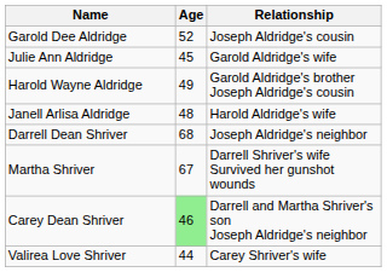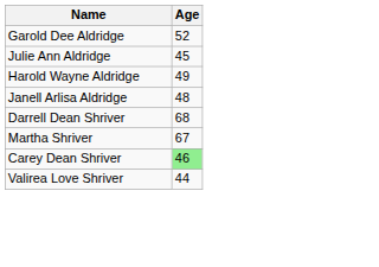- column: Relationship | Joseph Aldridge's cousin | Garold Aldridge's wife | Garold Aldridge's brother Joseph Aldridge's cousin | Harold Aldridge's wife | Joseph Aldridge's neighbor | Darrell Shriver's wife Survived her gunshot wounds | Darrell and Martha Shriver's son Joseph Aldridge's neighbor | Carey Shriver's wife
